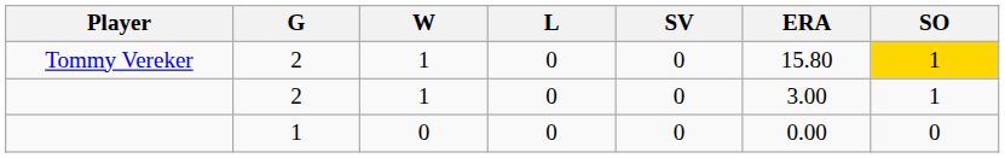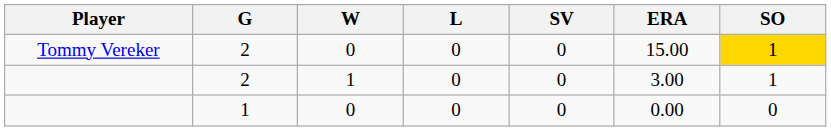Tommy Vereker | W: 1 -> 0
Tommy Vereker | ERA: 15.80 -> 15.00
